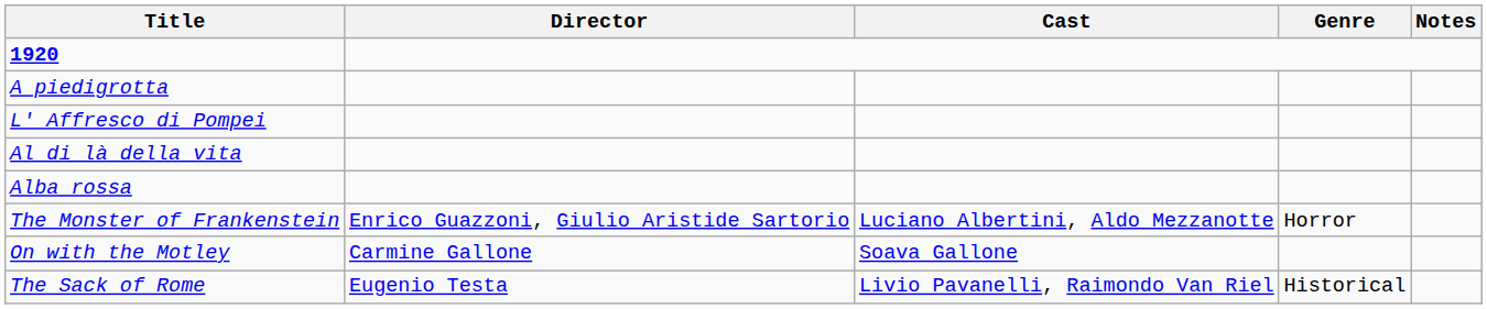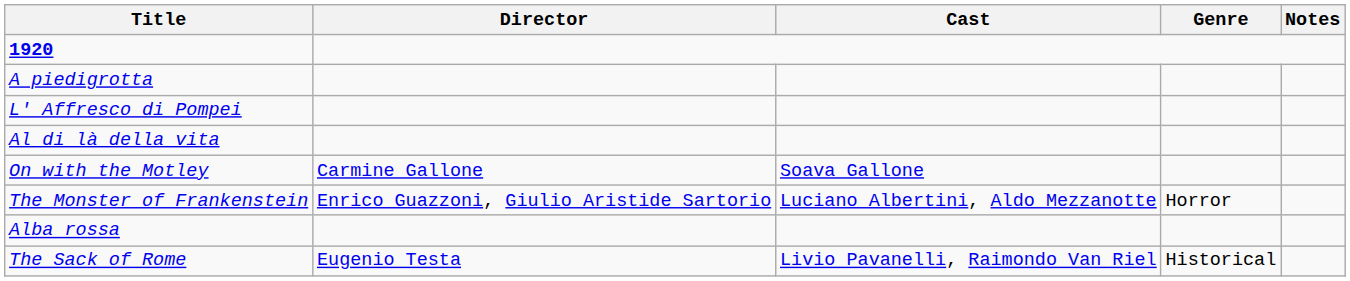rows swapped: Alba rossa <-> On with the Motley
